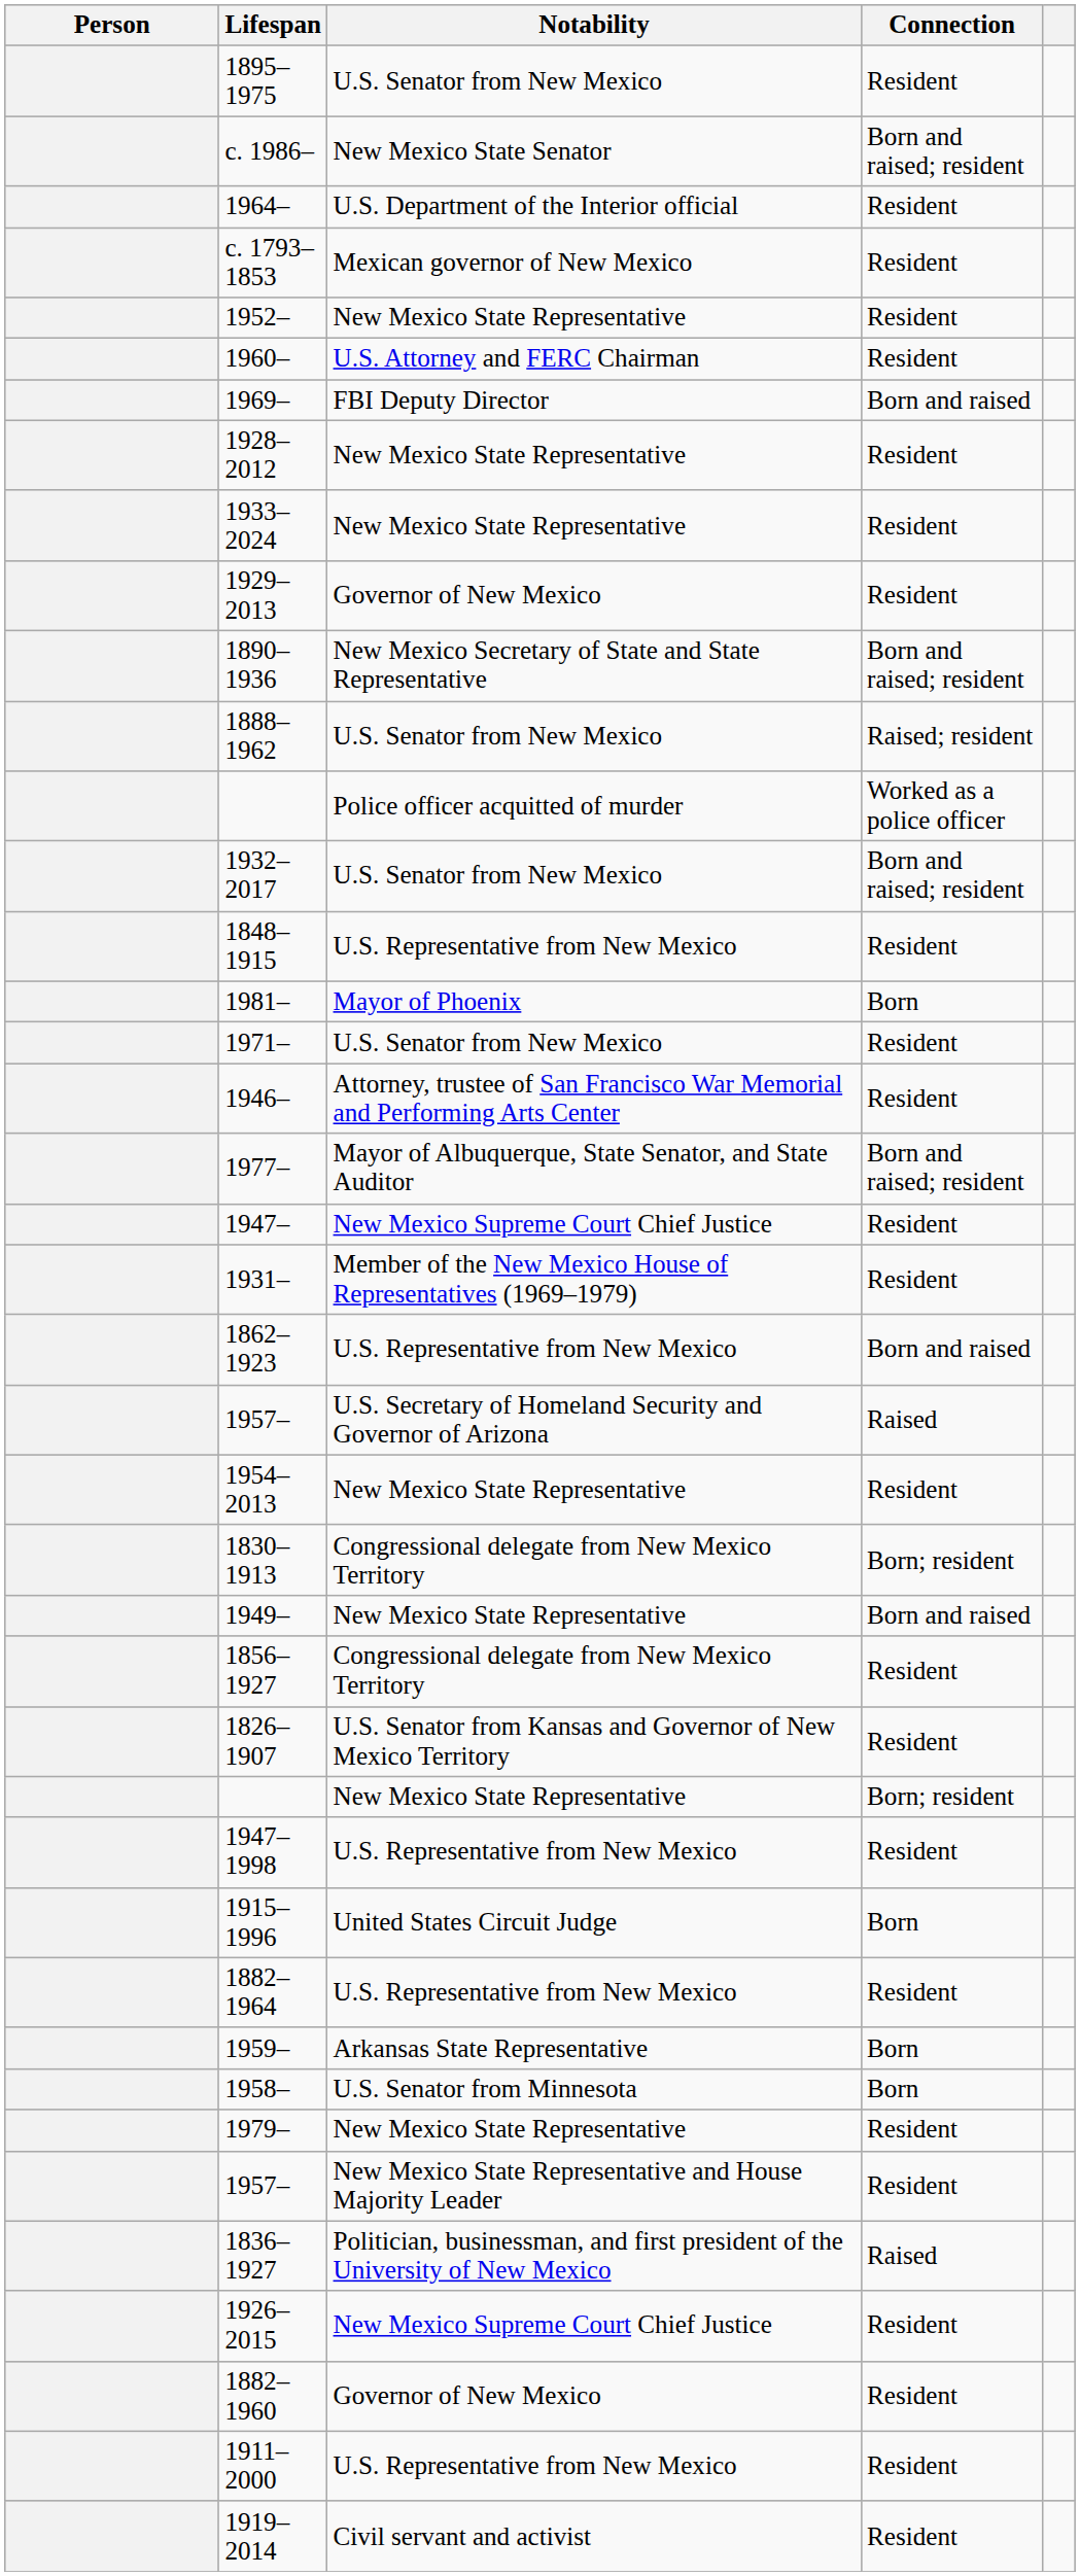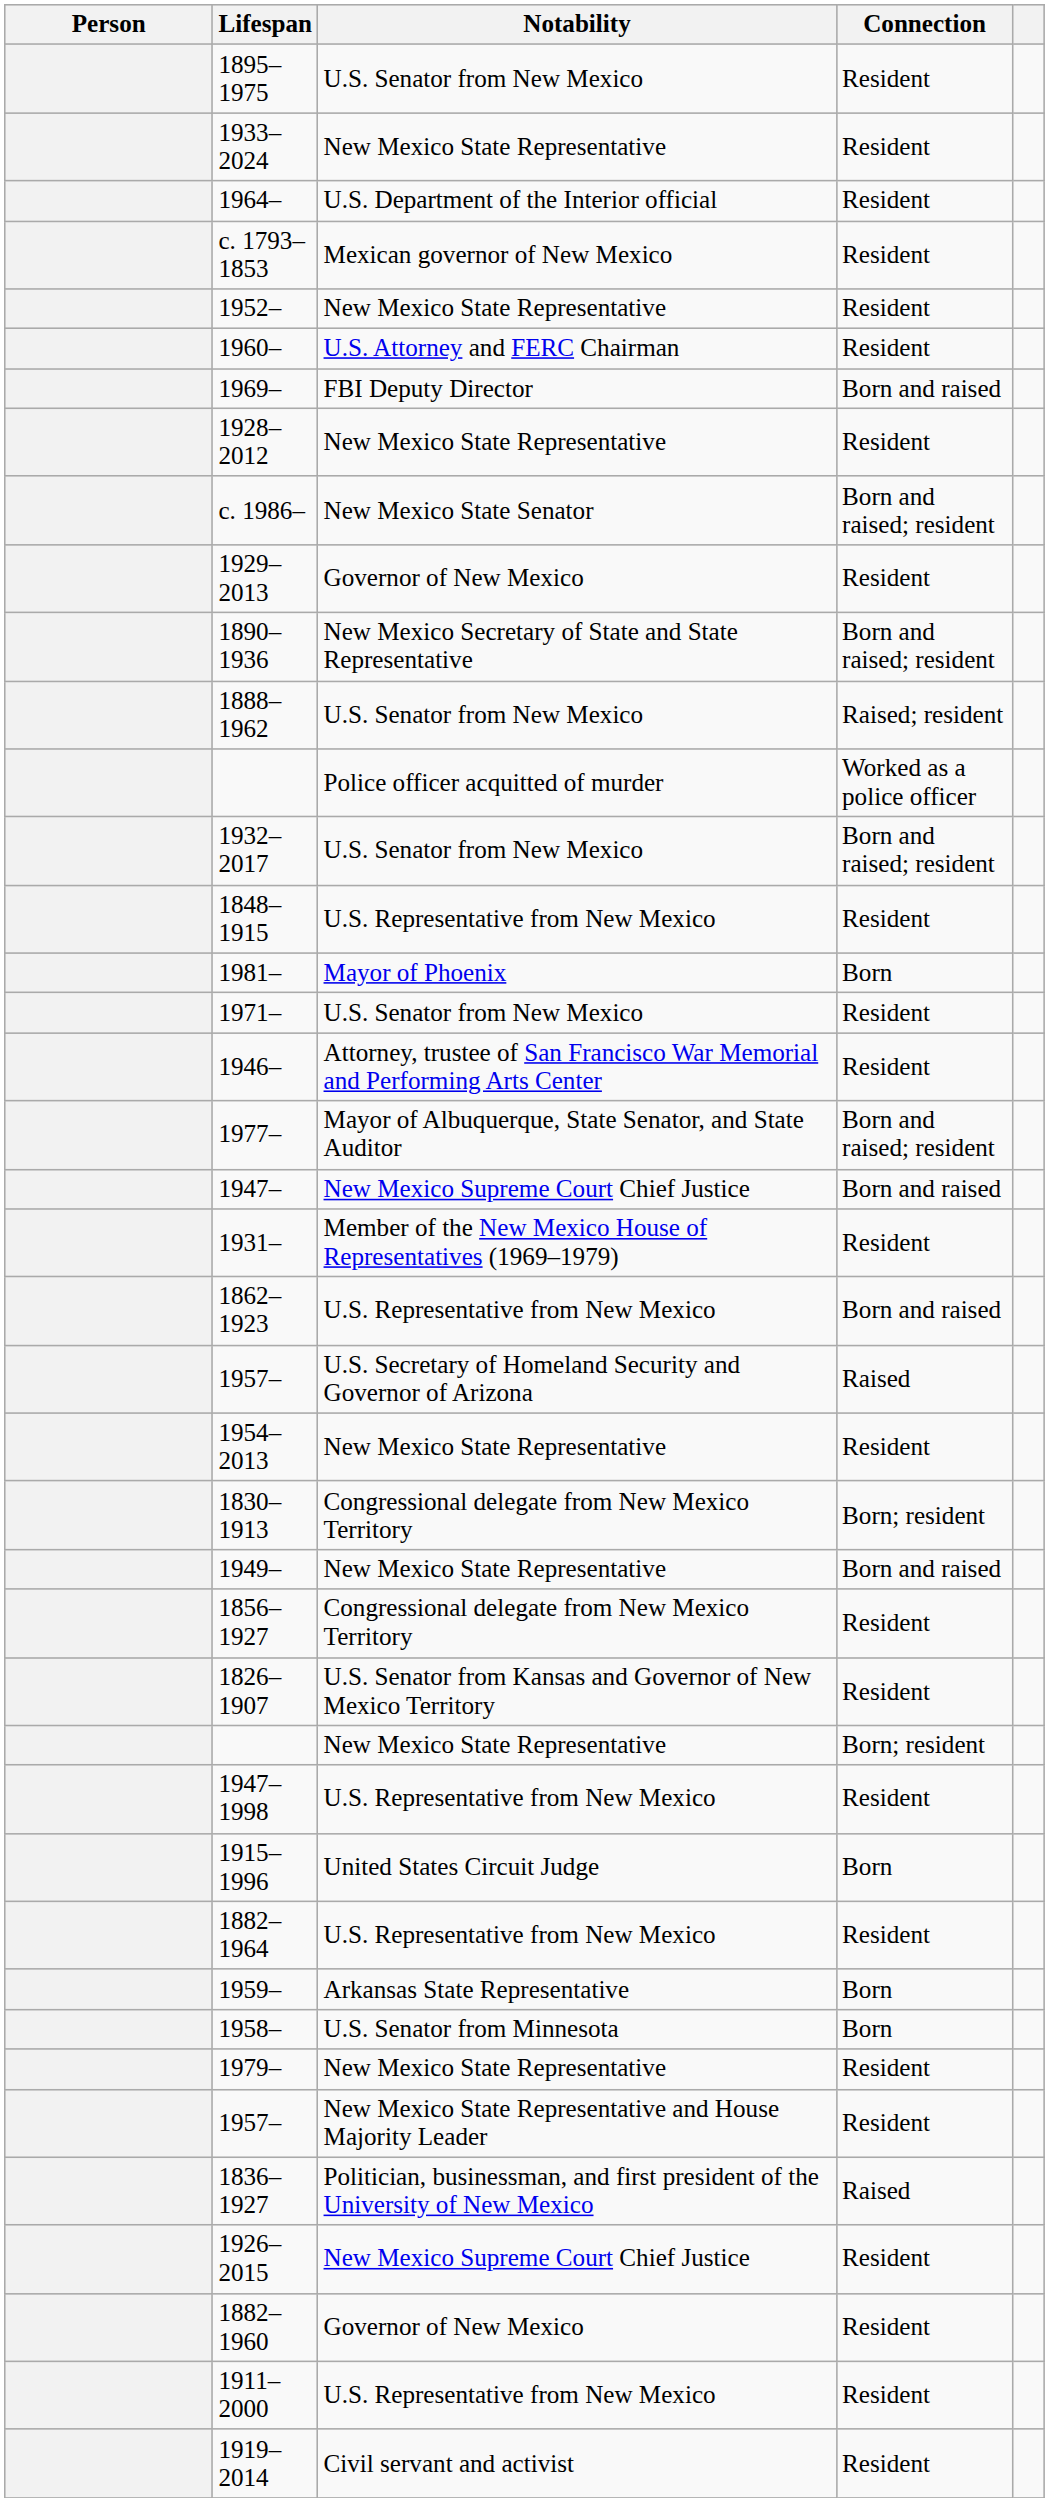rows swapped: 1933–2024 <-> c. 1986–
1947– | Connection: Resident -> Born and raised
